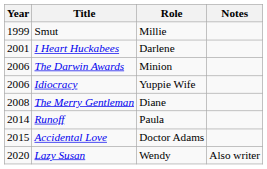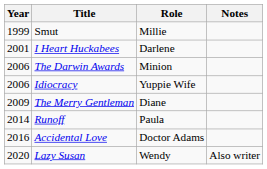The Merry Gentleman | Year: 2008 -> 2009
Accidental Love | Year: 2015 -> 2016
